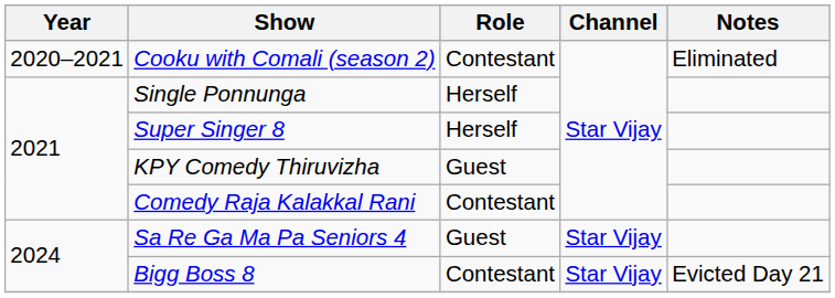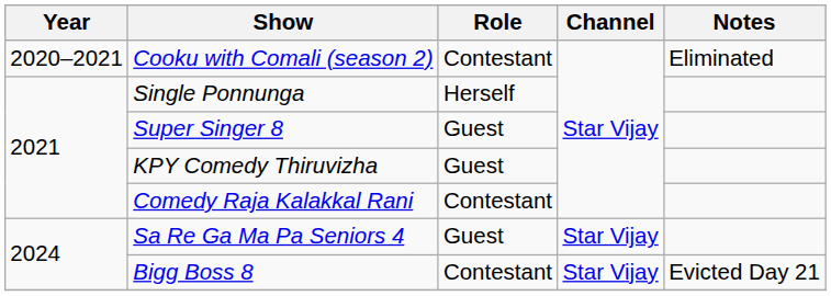Super Singer 8 | Role: Herself -> Guest
